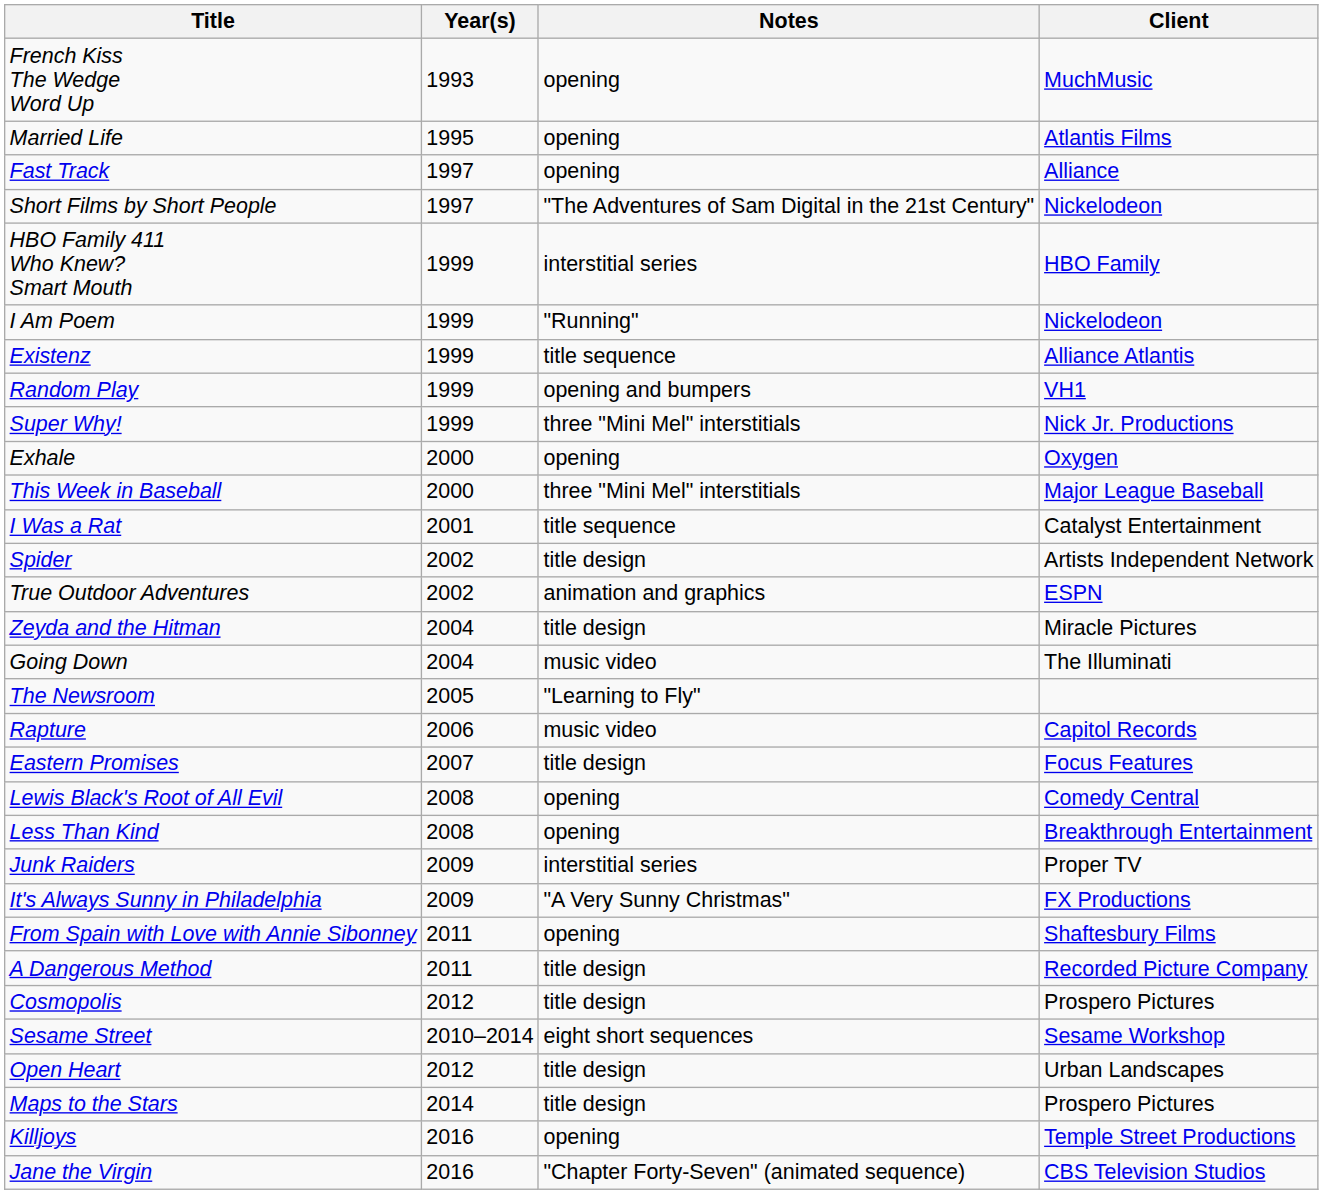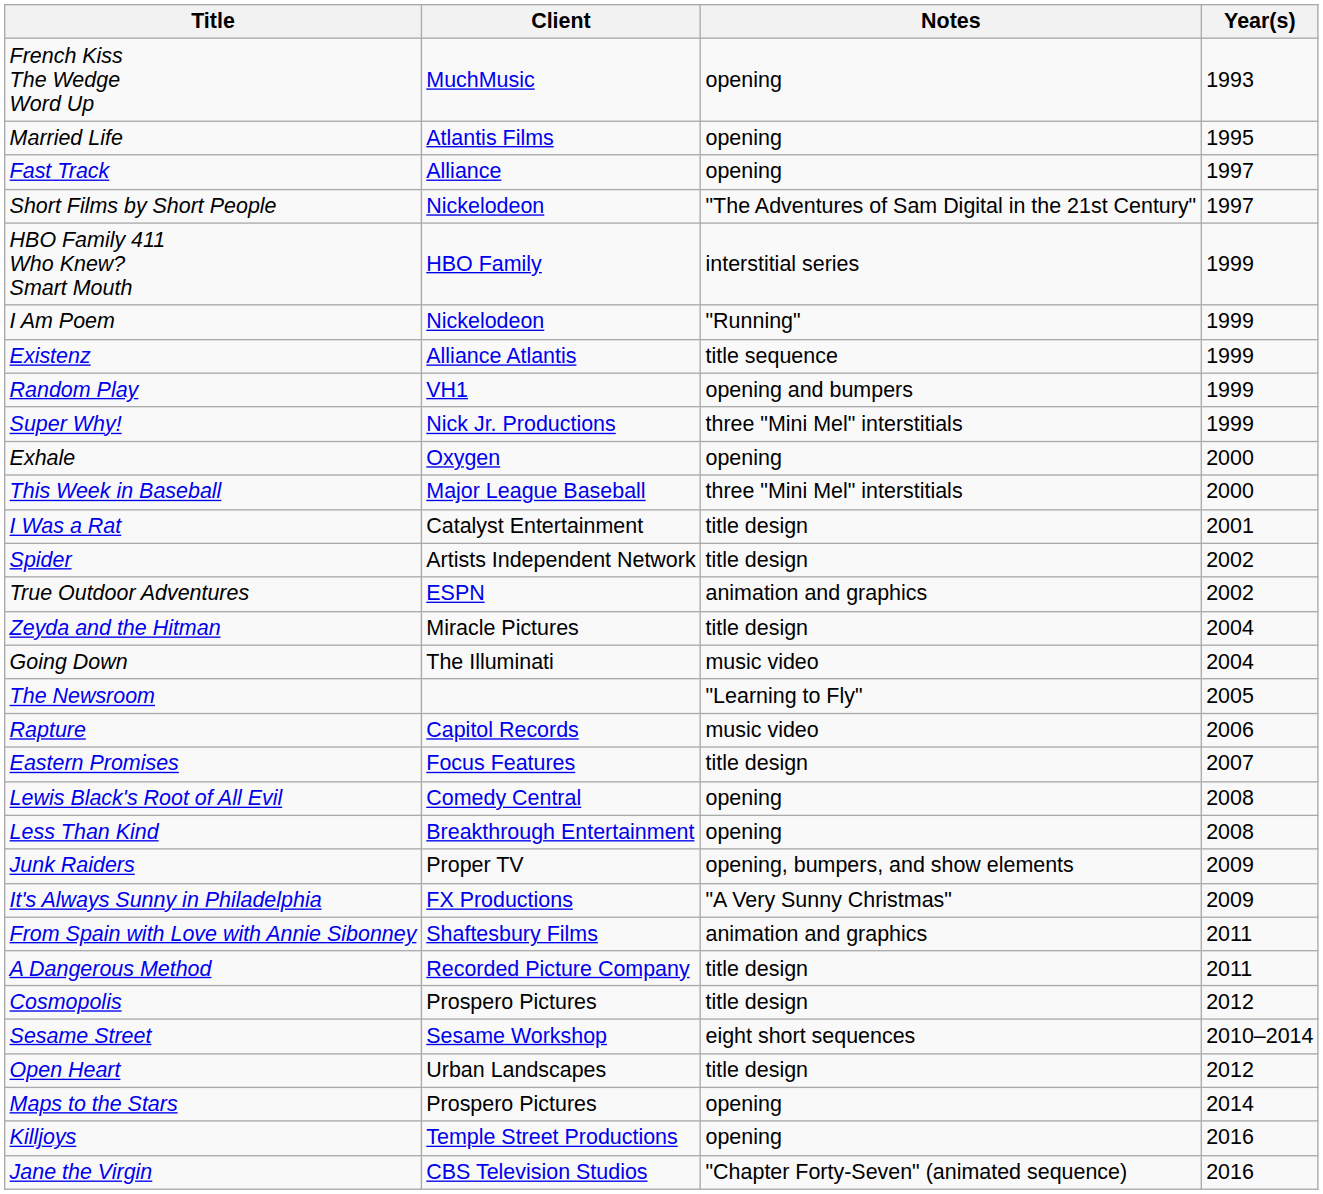columns swapped: Year(s) <-> Client
I Was a Rat | Notes: title sequence -> title design
Junk Raiders | Notes: interstitial series -> opening, bumpers, and show elements
From Spain with Love with Annie Sibonney | Notes: opening -> animation and graphics
Maps to the Stars | Notes: title design -> opening
